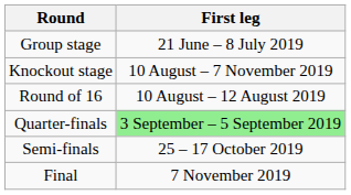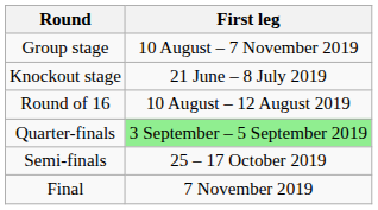Group stage | First leg: 21 June – 8 July 2019 -> 10 August – 7 November 2019
Knockout stage | First leg: 10 August – 7 November 2019 -> 21 June – 8 July 2019
